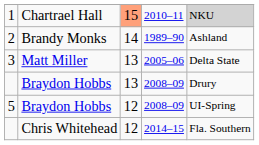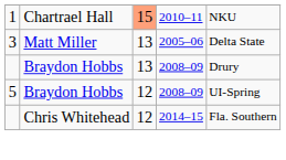1 | column 5: lightgrey background -> no background
- row: 2 | Brandy Monks | 14 | 1989–90 | Ashland
